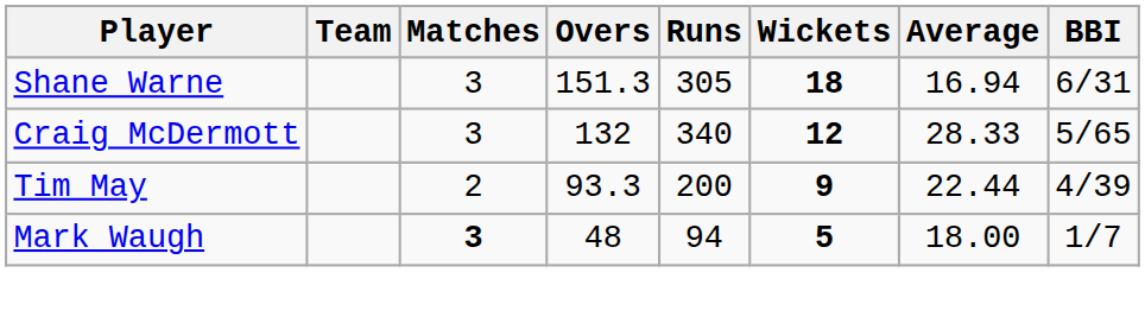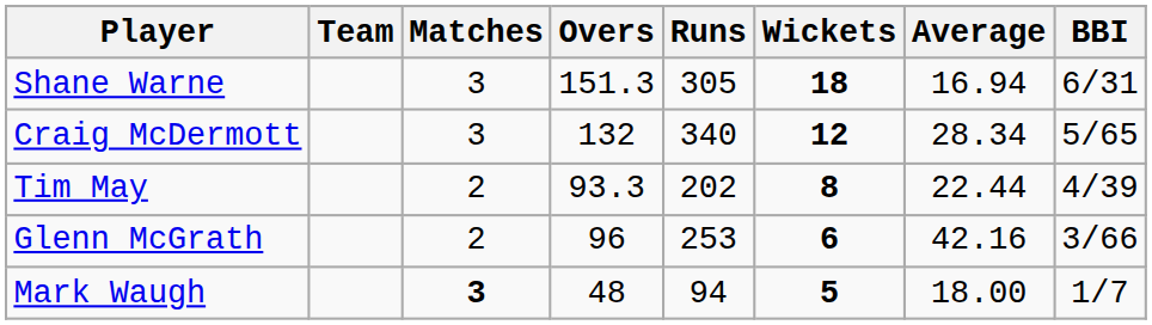Craig McDermott | Average: 28.33 -> 28.34
Tim May | Runs: 200 -> 202
Tim May | Wickets: 9 -> 8
+ row: Glenn McGrath | 2 | 96 | 253 | 6 | 42.16 | 3/66
